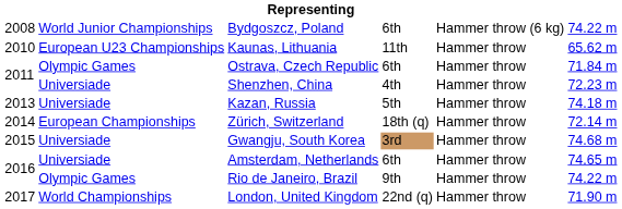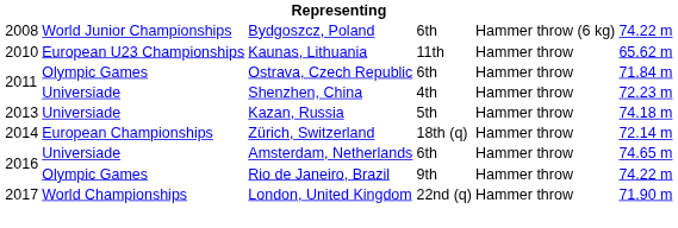- row: 2015 | Universiade | Gwangju, South Korea | 3rd | Hammer throw | 74.68 m
